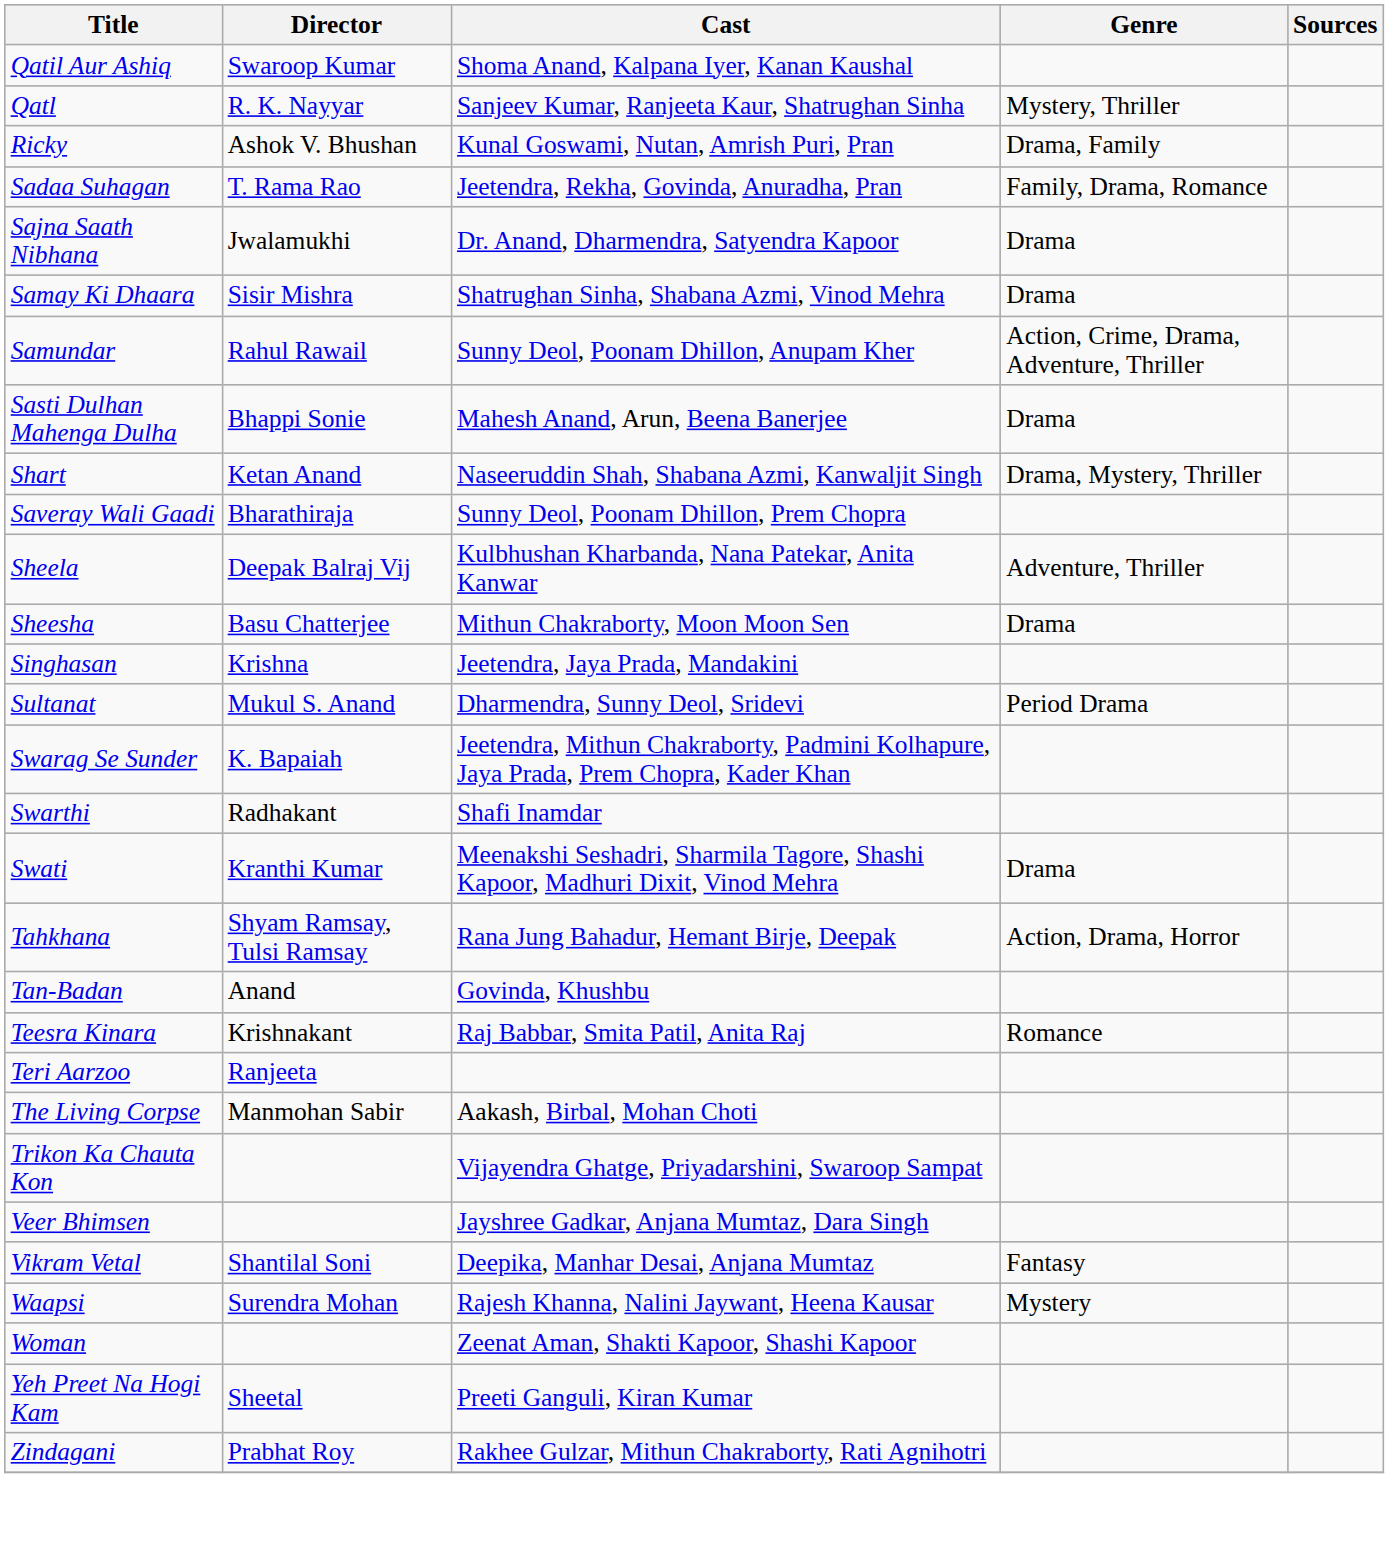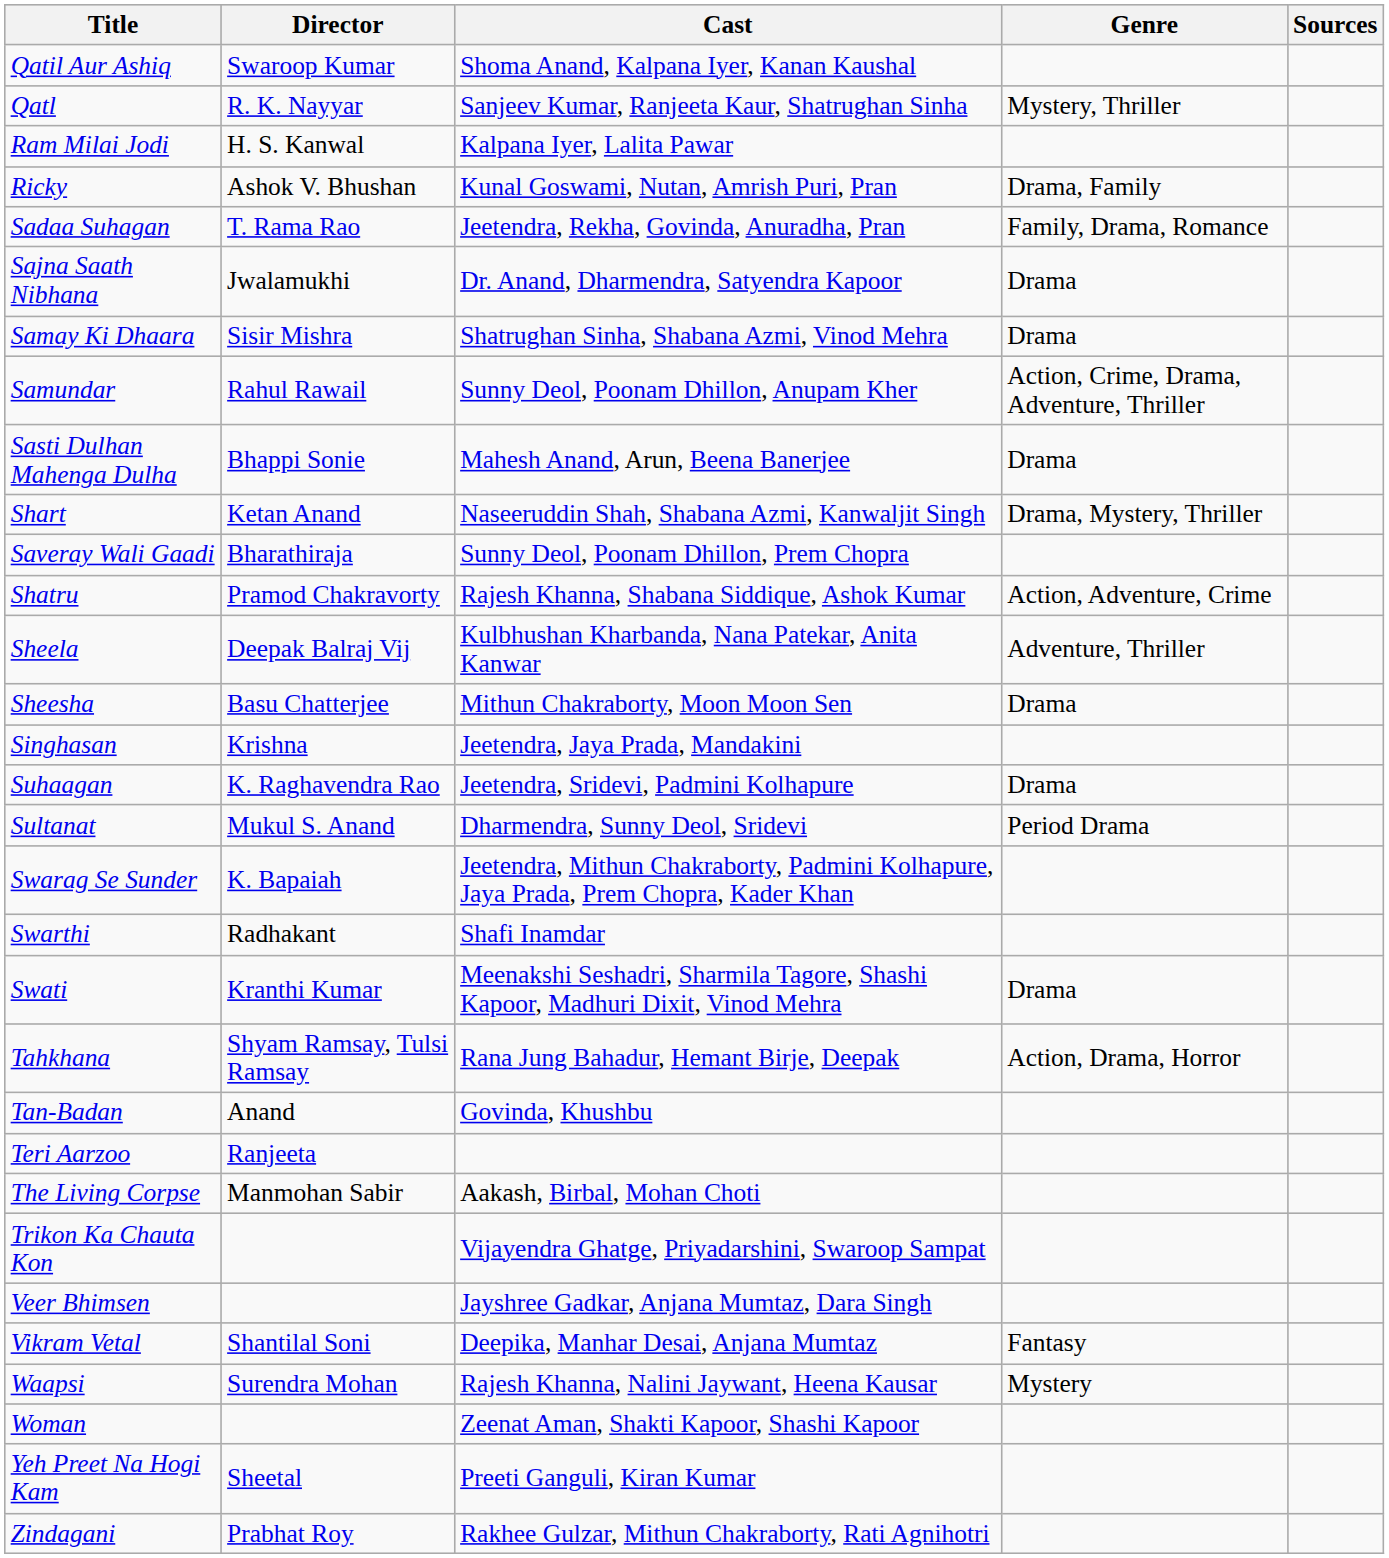+ row: Ram Milai Jodi | H. S. Kanwal | Kalpana Iyer, Lalita Pawar
+ row: Shatru | Pramod Chakravorty | Rajesh Khanna, Shabana Siddique, Ashok Kumar | Action, Adventure, Crime
+ row: Suhaagan | K. Raghavendra Rao | Jeetendra, Sridevi, Padmini Kolhapure | Drama
- row: Teesra Kinara | Krishnakant | Raj Babbar, Smita Patil, Anita Raj | Romance
